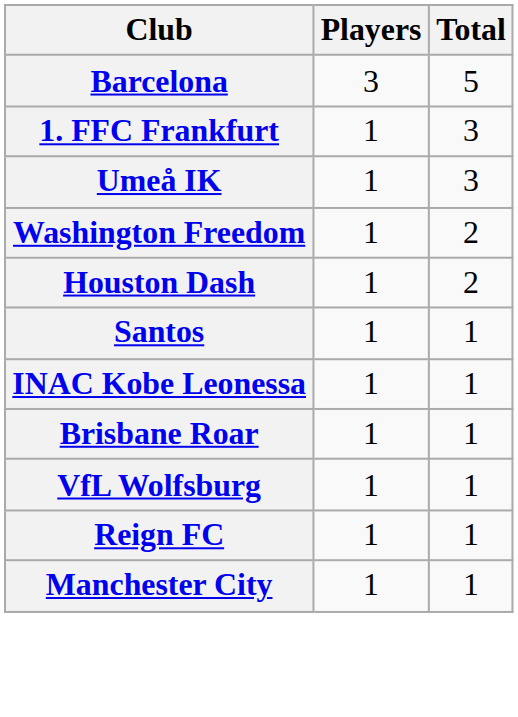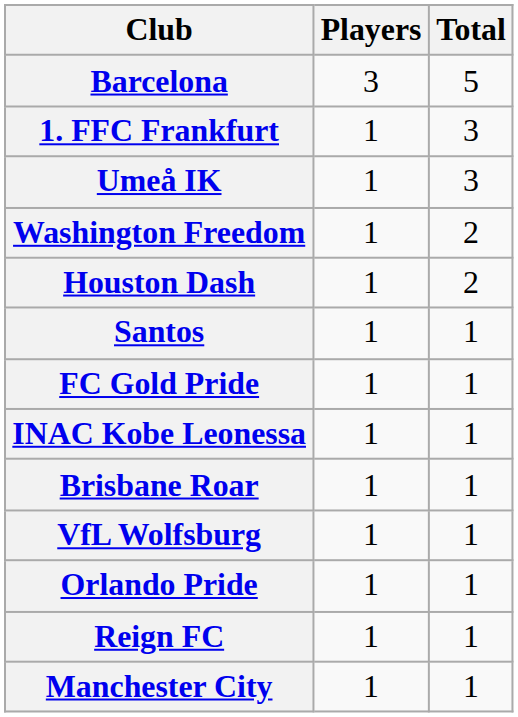+ row: FC Gold Pride | 1 | 1
+ row: Orlando Pride | 1 | 1
